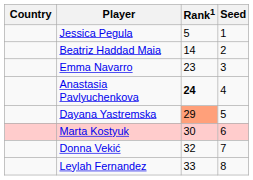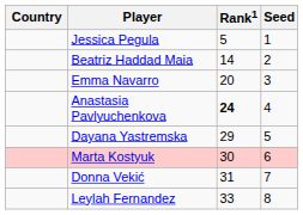Emma Navarro | Rank1: 23 -> 20
Dayana Yastremska | Rank1: lightsalmon background -> no background
Donna Vekić | Rank1: 32 -> 31
